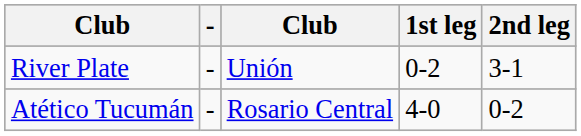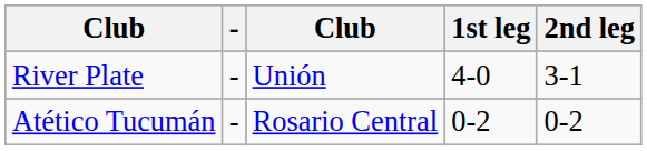River Plate | 1st leg: 0-2 -> 4-0
Atético Tucumán | 1st leg: 4-0 -> 0-2
